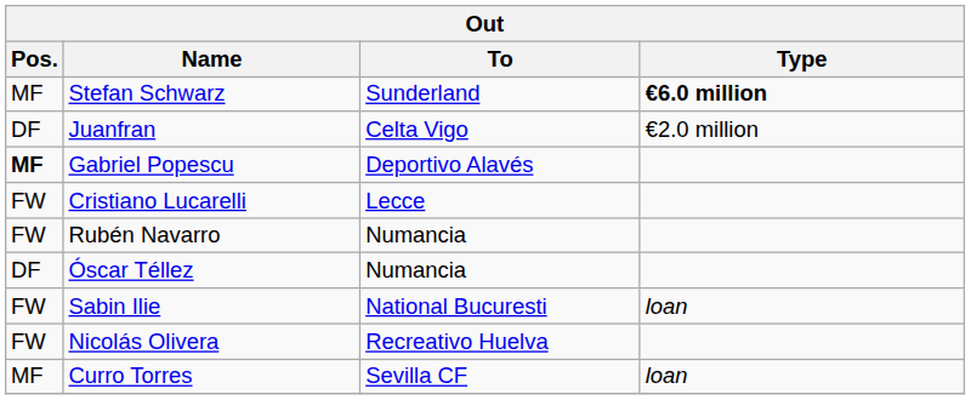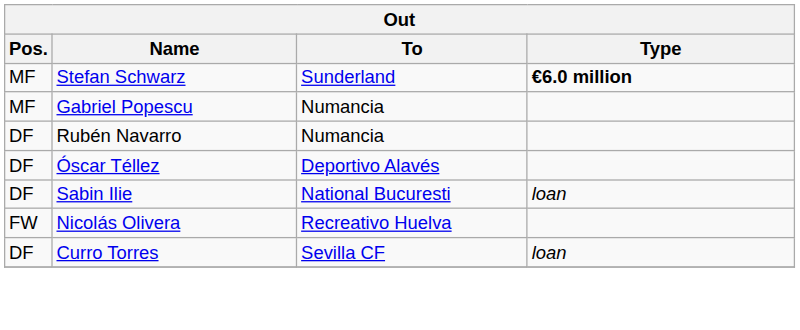- row: DF | Juanfran | Celta Vigo | €2.0 million
Gabriel Popescu | Pos.: bold -> normal
Gabriel Popescu | To: Deportivo Alavés -> Numancia
- row: FW | Cristiano Lucarelli | Lecce
Rubén Navarro | Pos.: FW -> DF
Óscar Téllez | To: Numancia -> Deportivo Alavés
Sabin Ilie | Pos.: FW -> DF
Curro Torres | Pos.: MF -> DF
